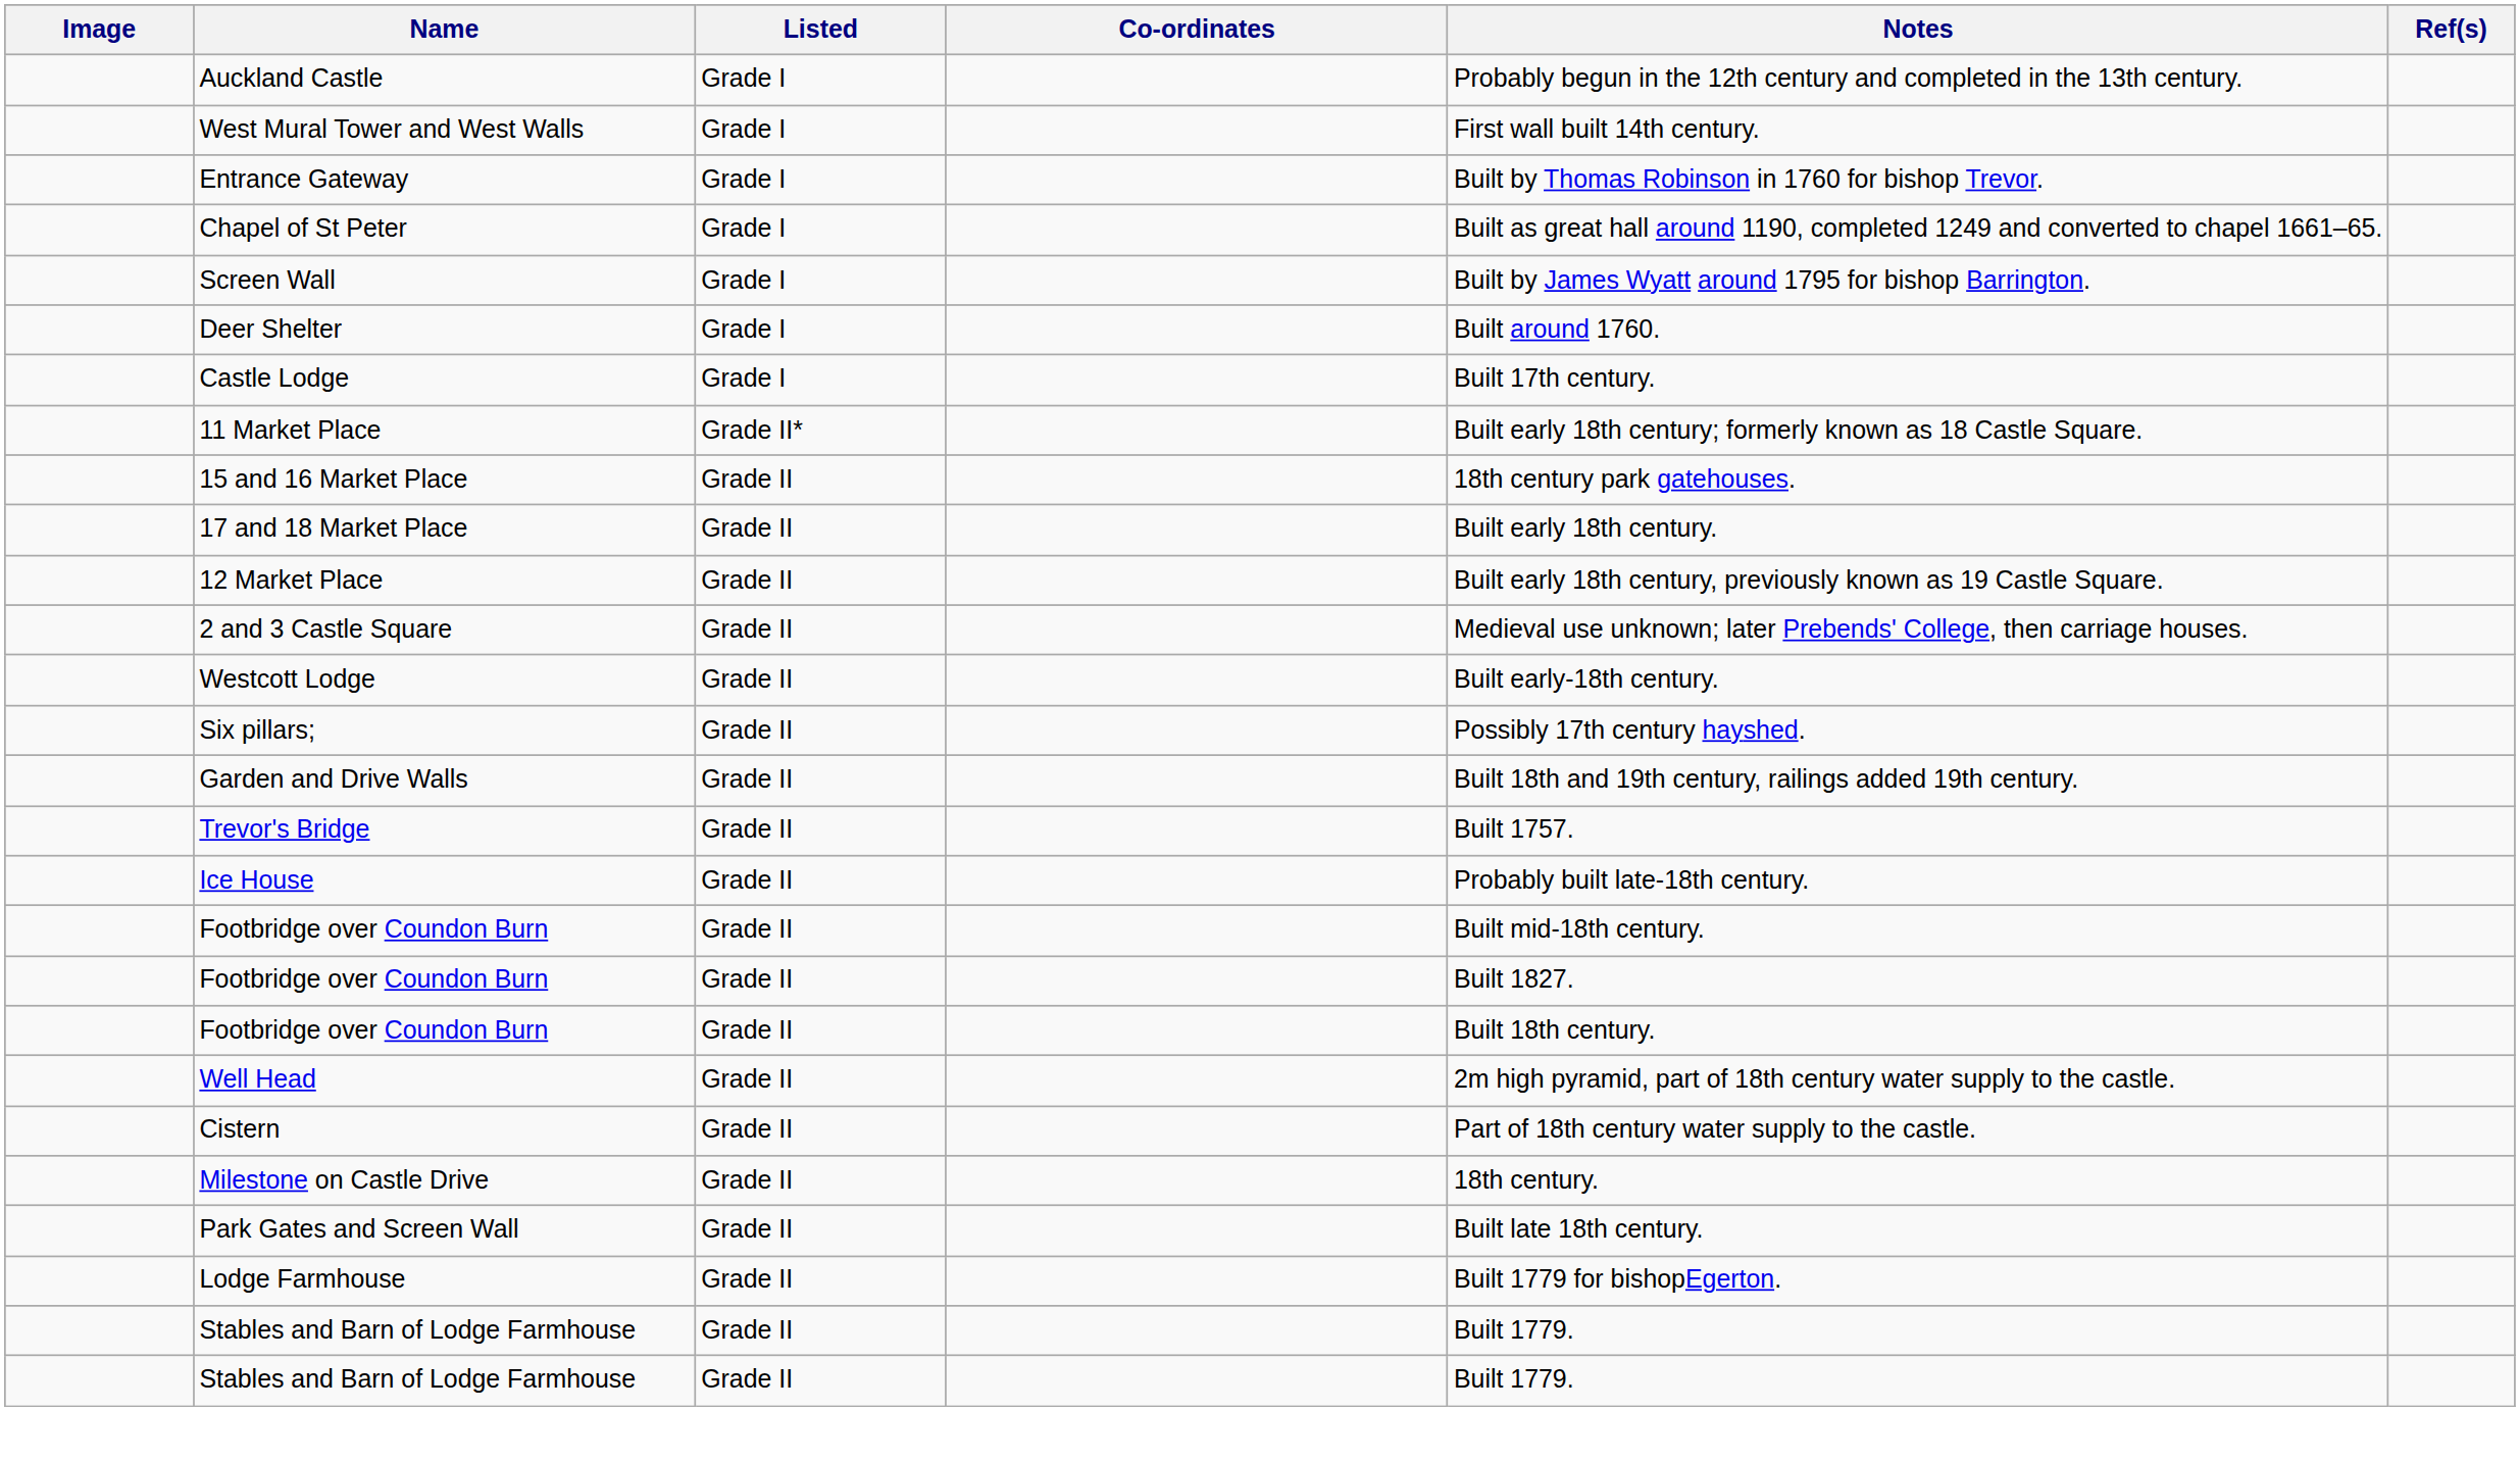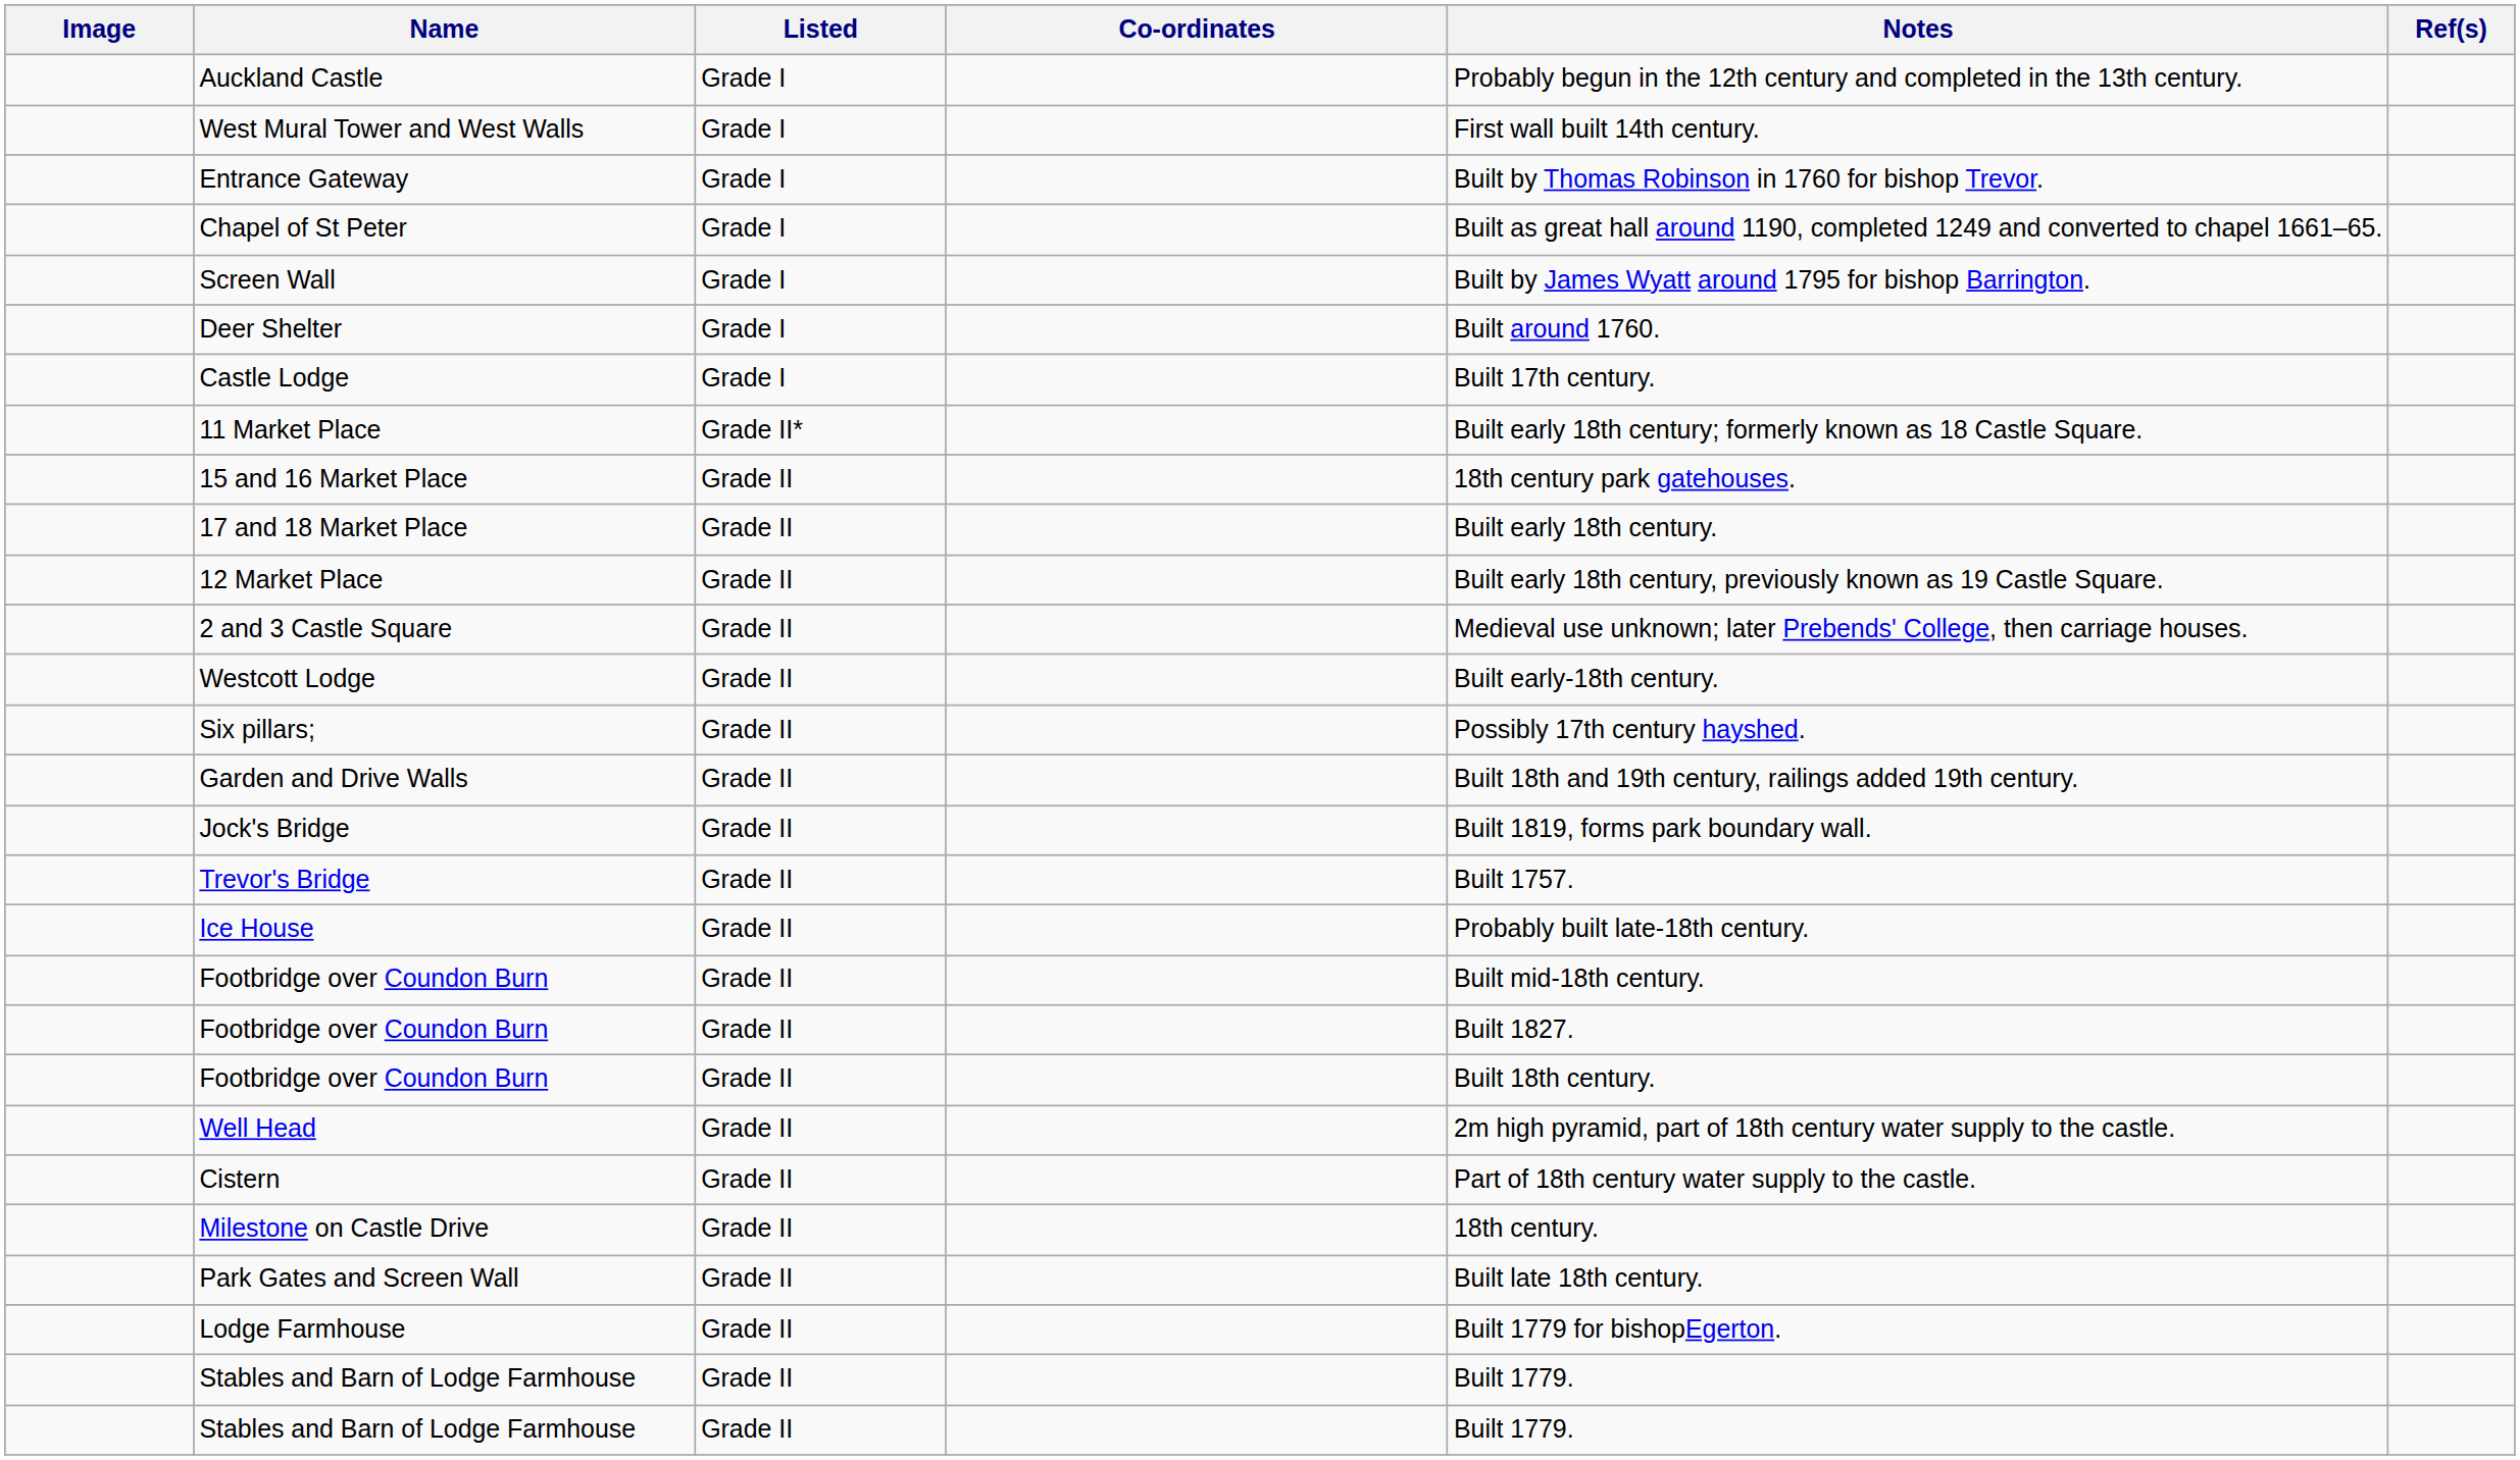+ row: Jock's Bridge | Grade II | Built 1819, forms park boundary wall.
